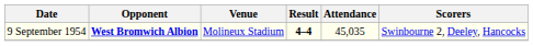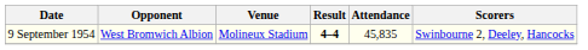9 September 1954 | Opponent: bold -> normal
9 September 1954 | Attendance: 45,035 -> 45,835
